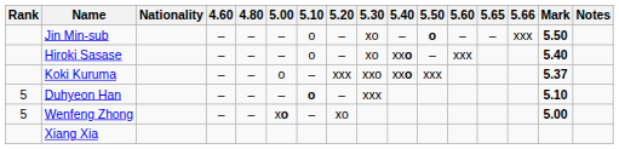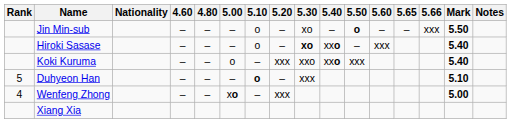Hiroki Sasase | 5.30: normal -> bold
Koki Kuruma | Mark: 5.37 -> 5.40
Wenfeng Zhong | Rank: 5 -> 4
Wenfeng Zhong | 5.20: xo -> xxx
